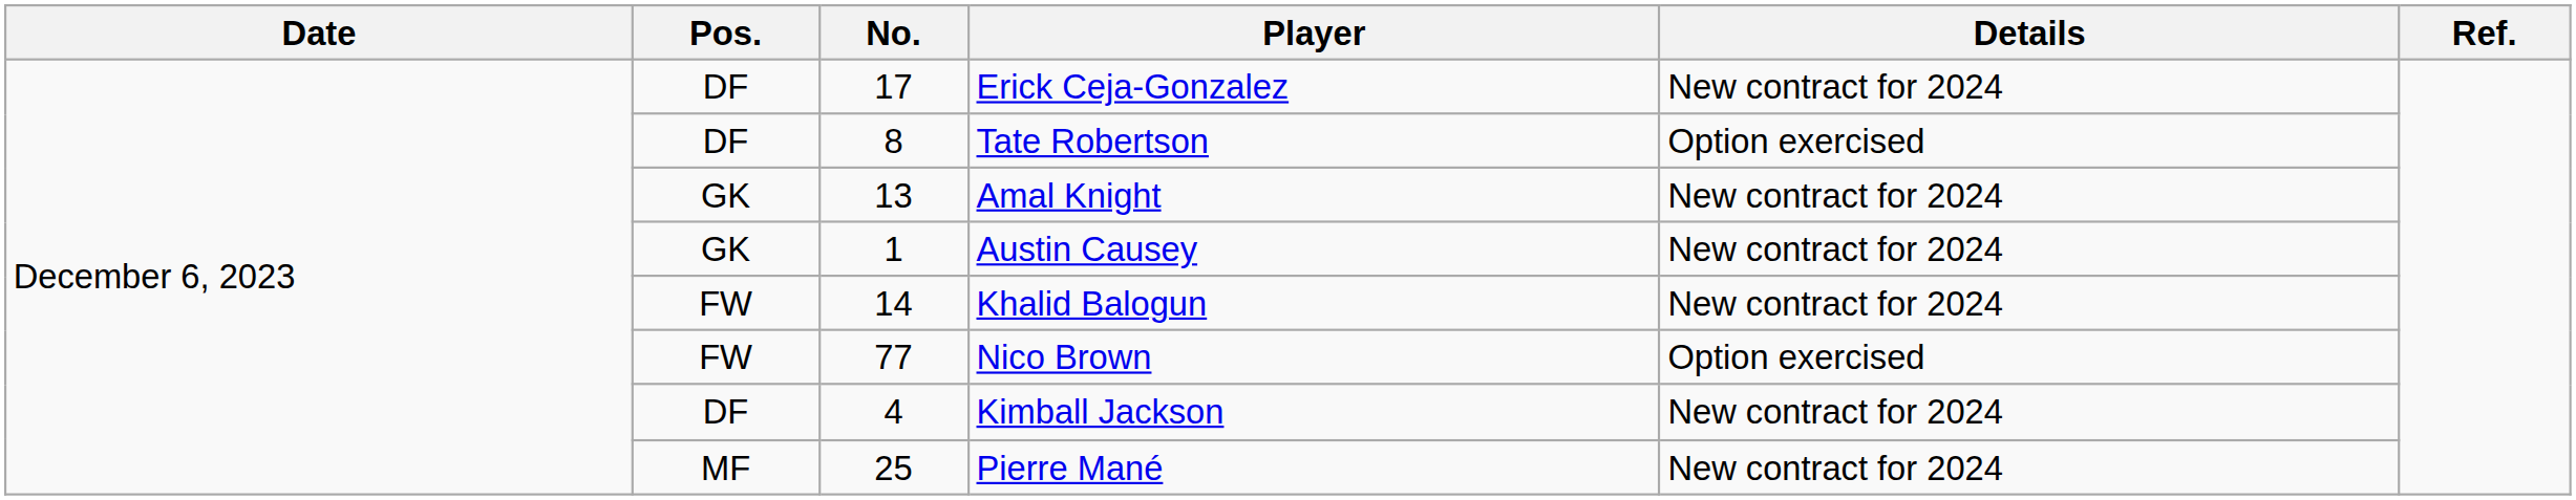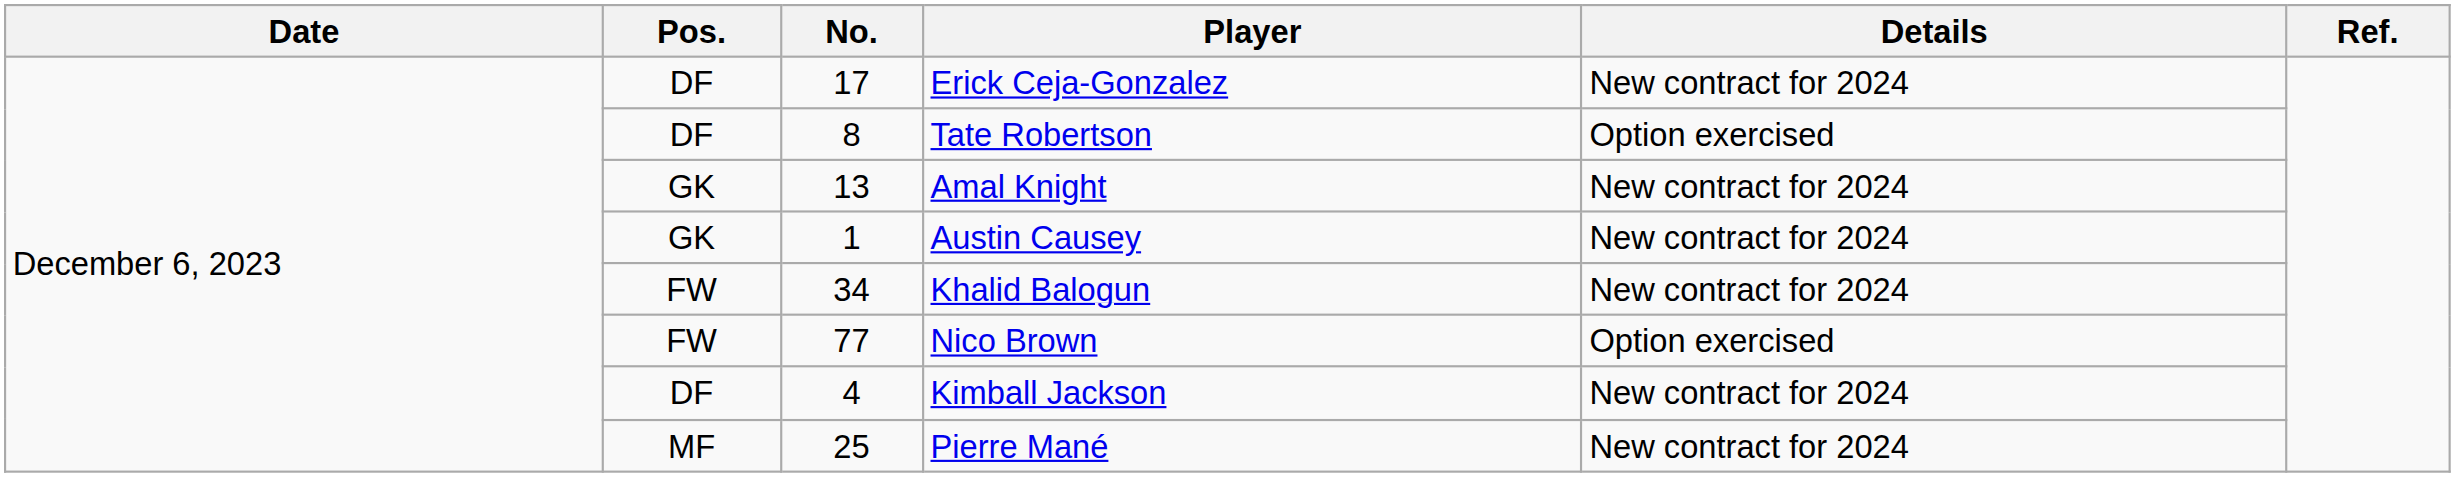Khalid Balogun | No.: 14 -> 34
